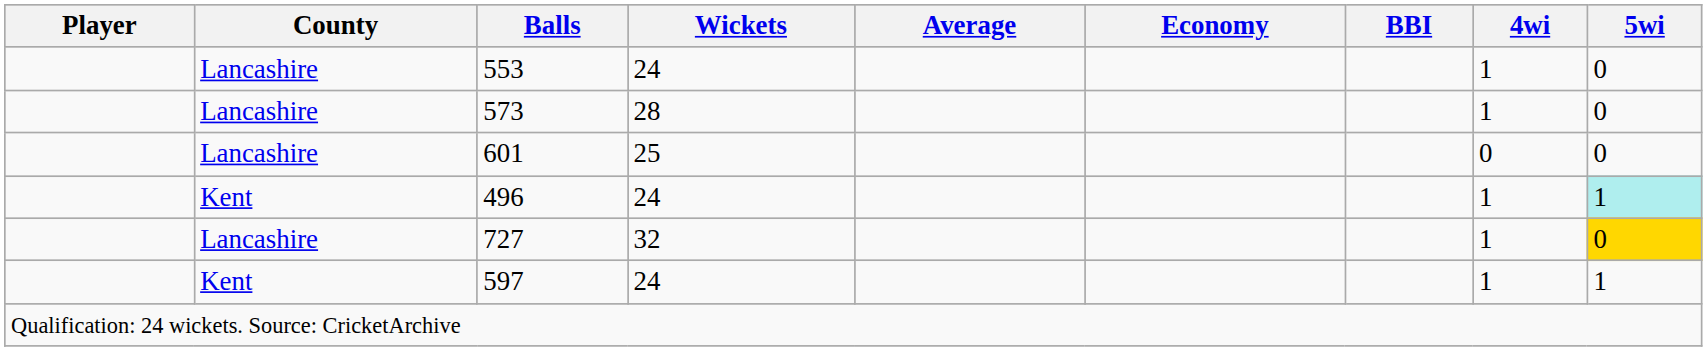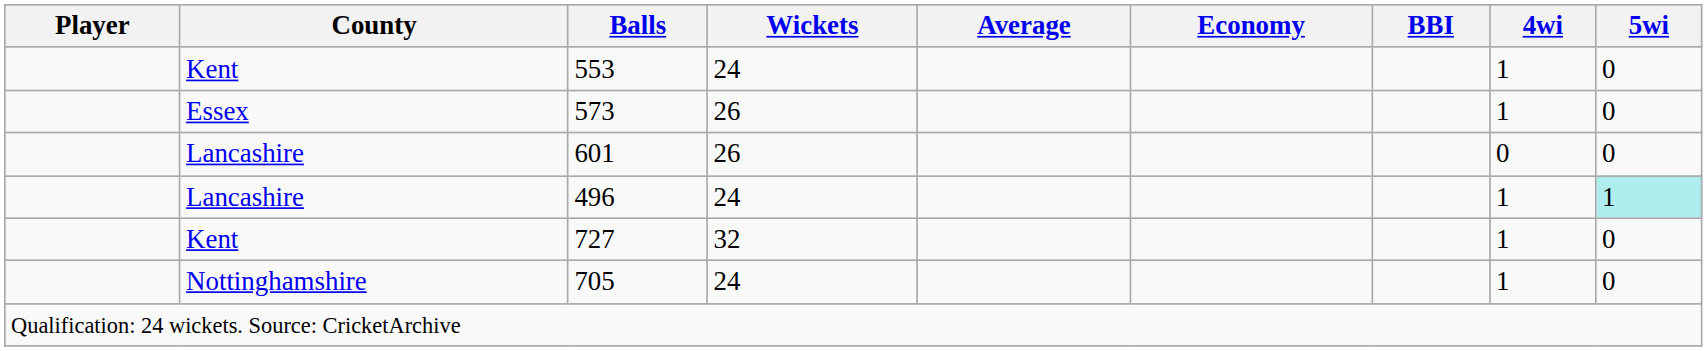553 | County: Lancashire -> Kent
573 | County: Lancashire -> Essex
573 | Wickets: 28 -> 26
601 | Wickets: 25 -> 26
496 | County: Kent -> Lancashire
727 | County: Lancashire -> Kent
727 | 5wi: gold background -> no background
- row: Kent | 597 | 24 | 1 | 1
+ row: Nottinghamshire | 705 | 24 | 1 | 0
